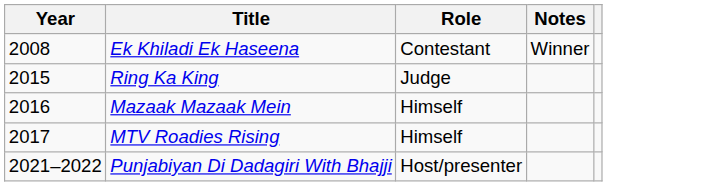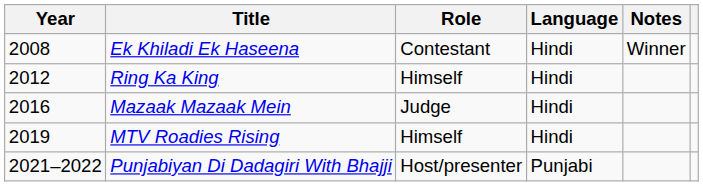+ column: Language | Hindi | Hindi | Hindi | Hindi | Punjabi
Ring Ka King | Year: 2015 -> 2012
Ring Ka King | Role: Judge -> Himself
Mazaak Mazaak Mein | Role: Himself -> Judge
MTV Roadies Rising | Year: 2017 -> 2019
